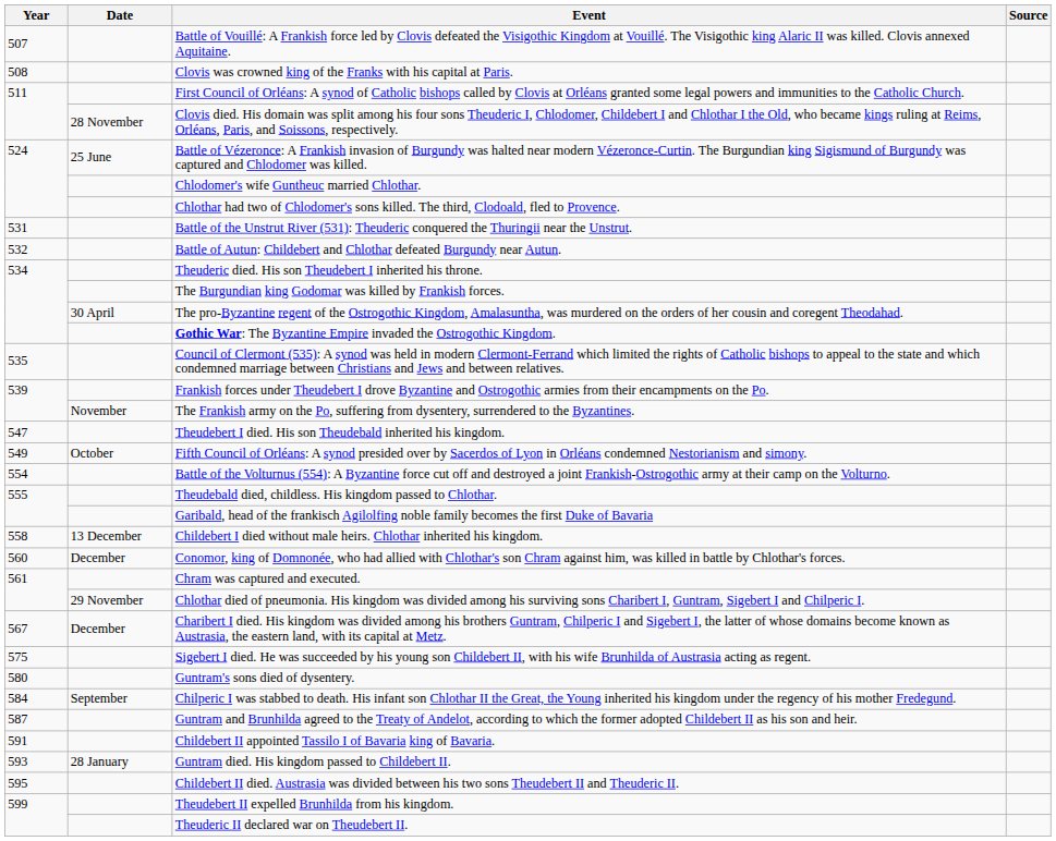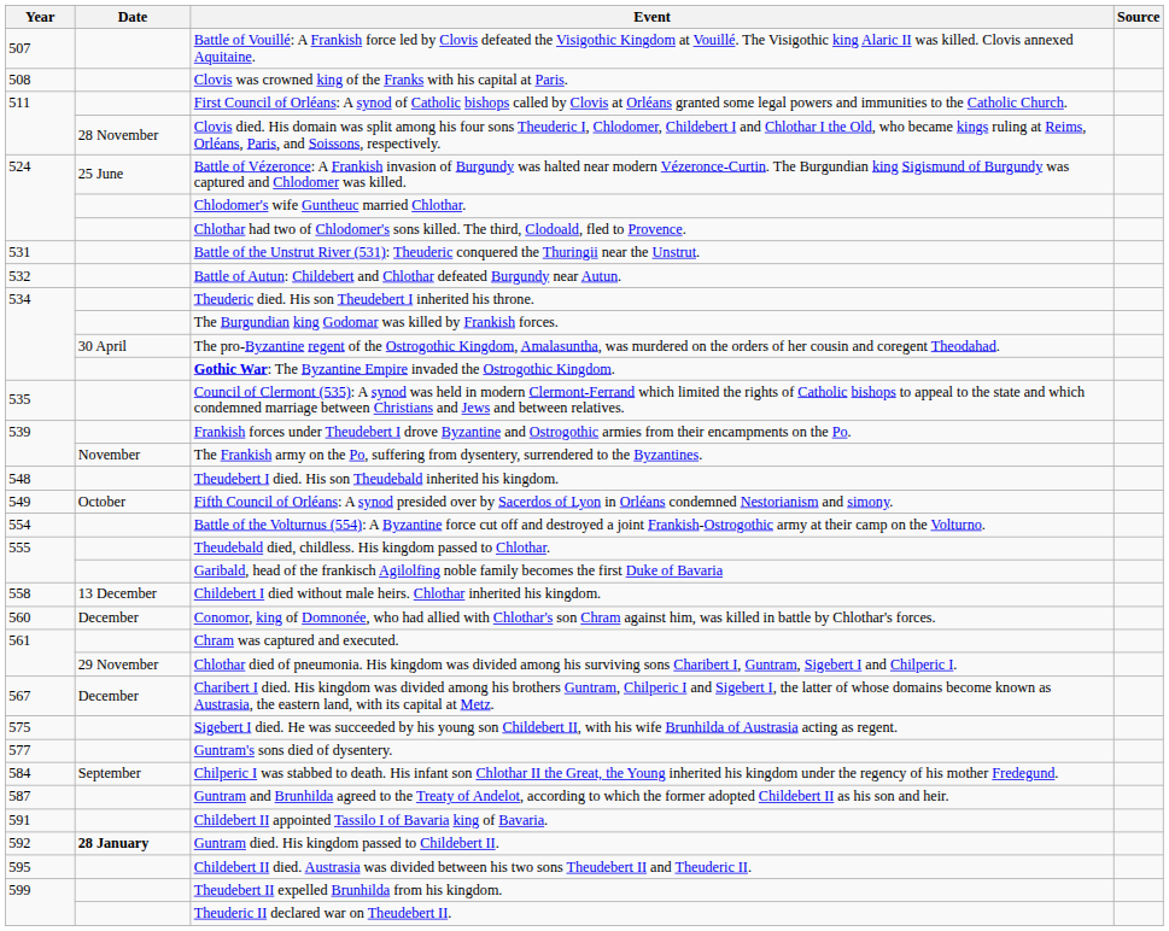Theudebert I died. His son Theudebald inherited his kingdom. | Year: 547 -> 548
Guntram's sons died of dysentery. | Year: 580 -> 577
Guntram died. His kingdom passed to Childebert II. | Year: 593 -> 592
Guntram died. His kingdom passed to Childebert II. | Date: normal -> bold
